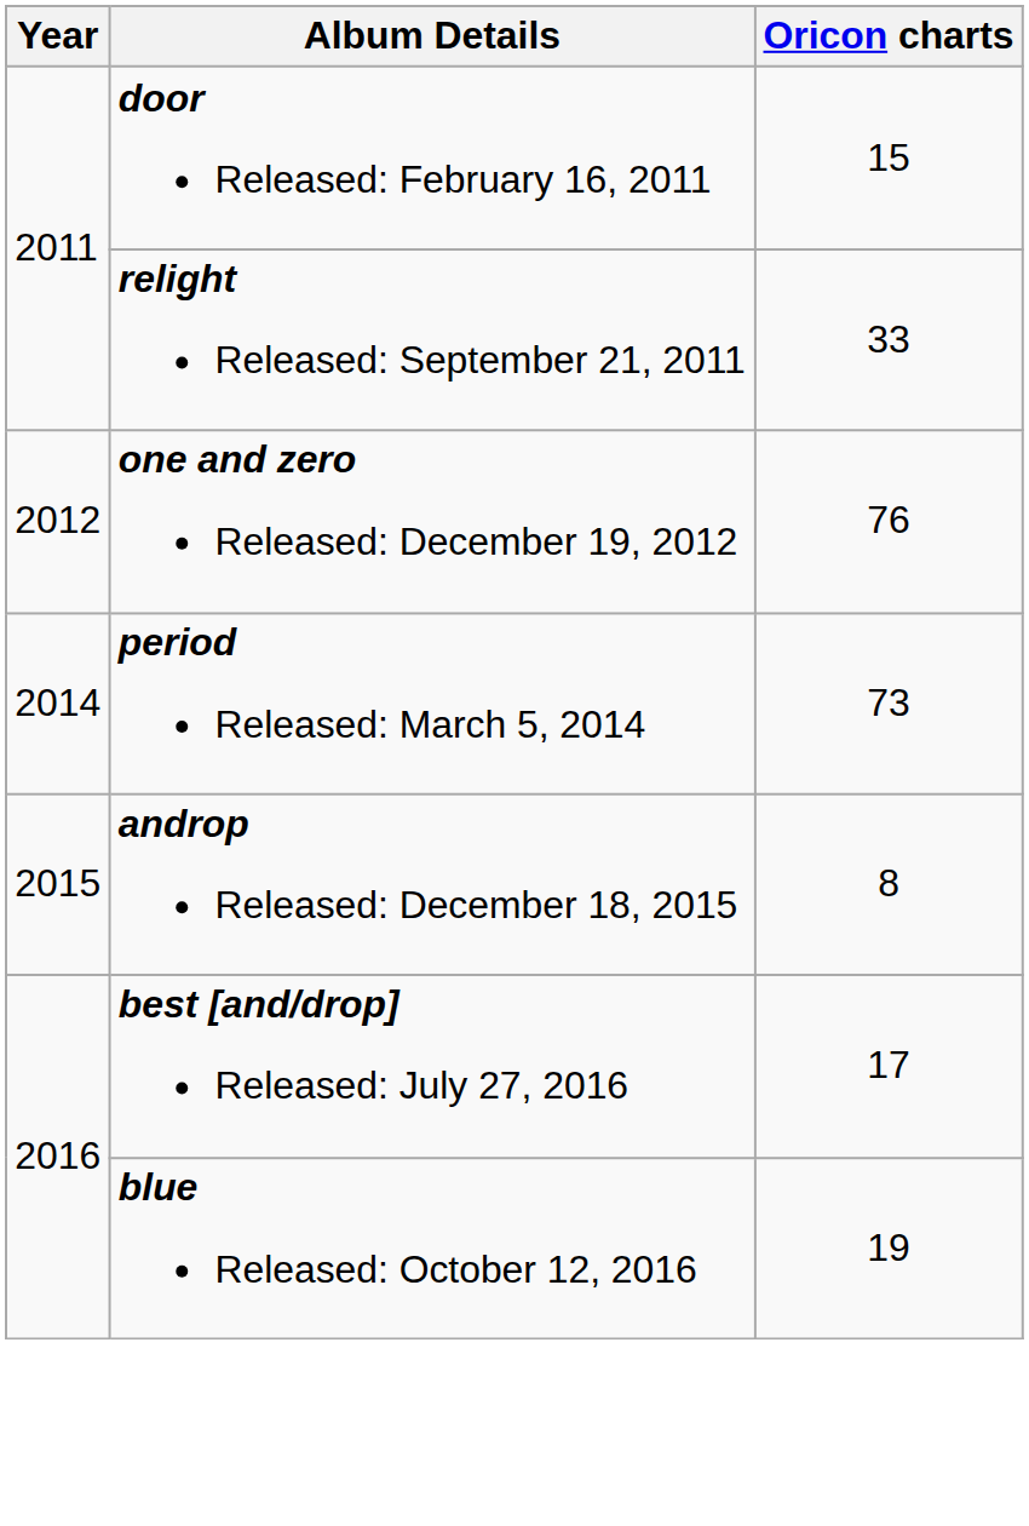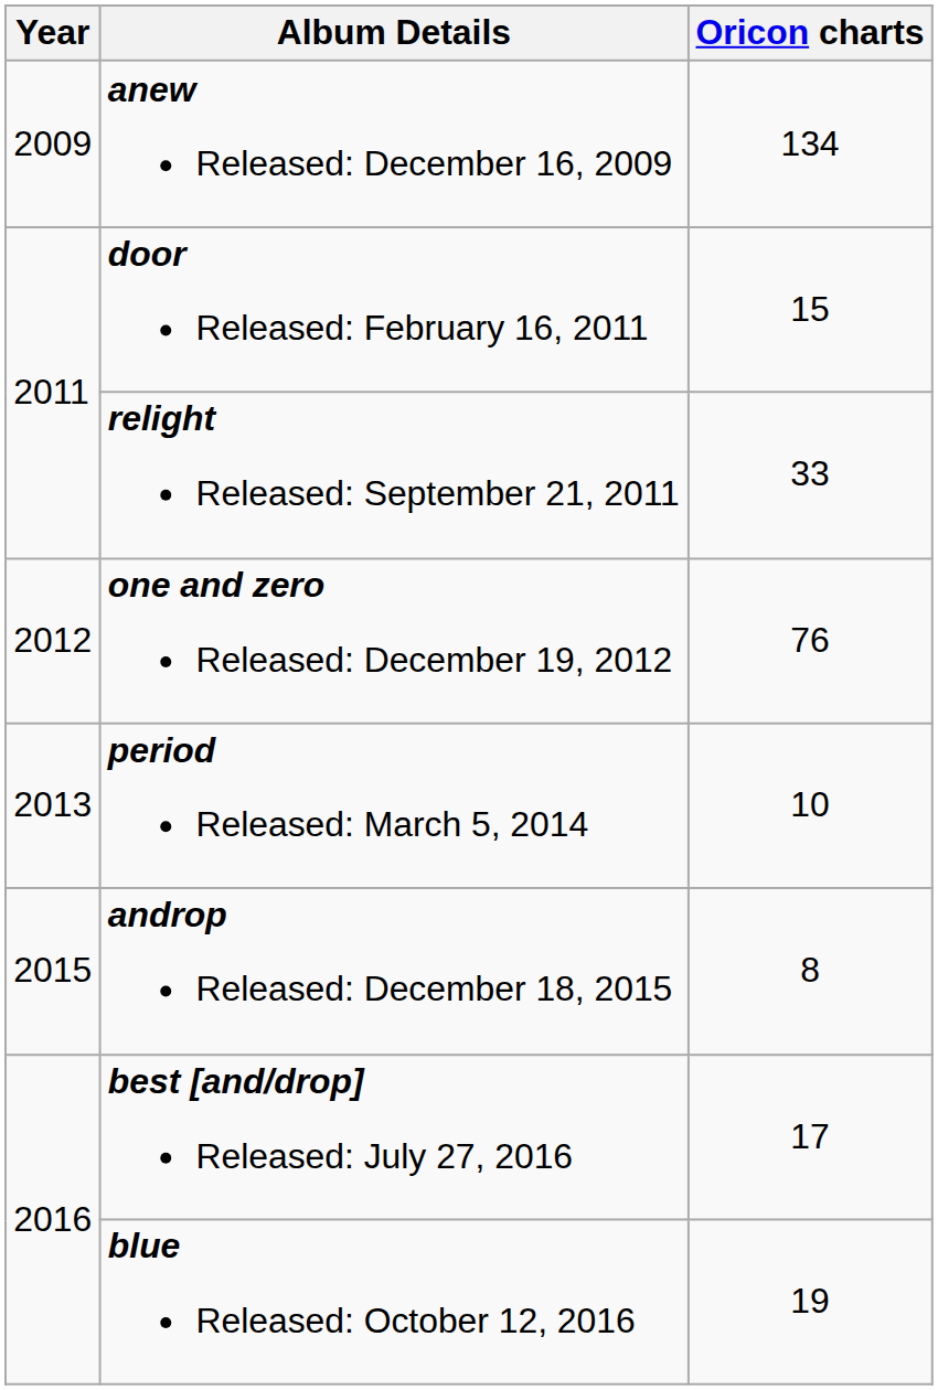+ row: 2009 | anew Released: December 16, 2009 | 134
period Released: March 5, 2014 | Year: 2014 -> 2013
period Released: March 5, 2014 | Oricon charts: 73 -> 10
